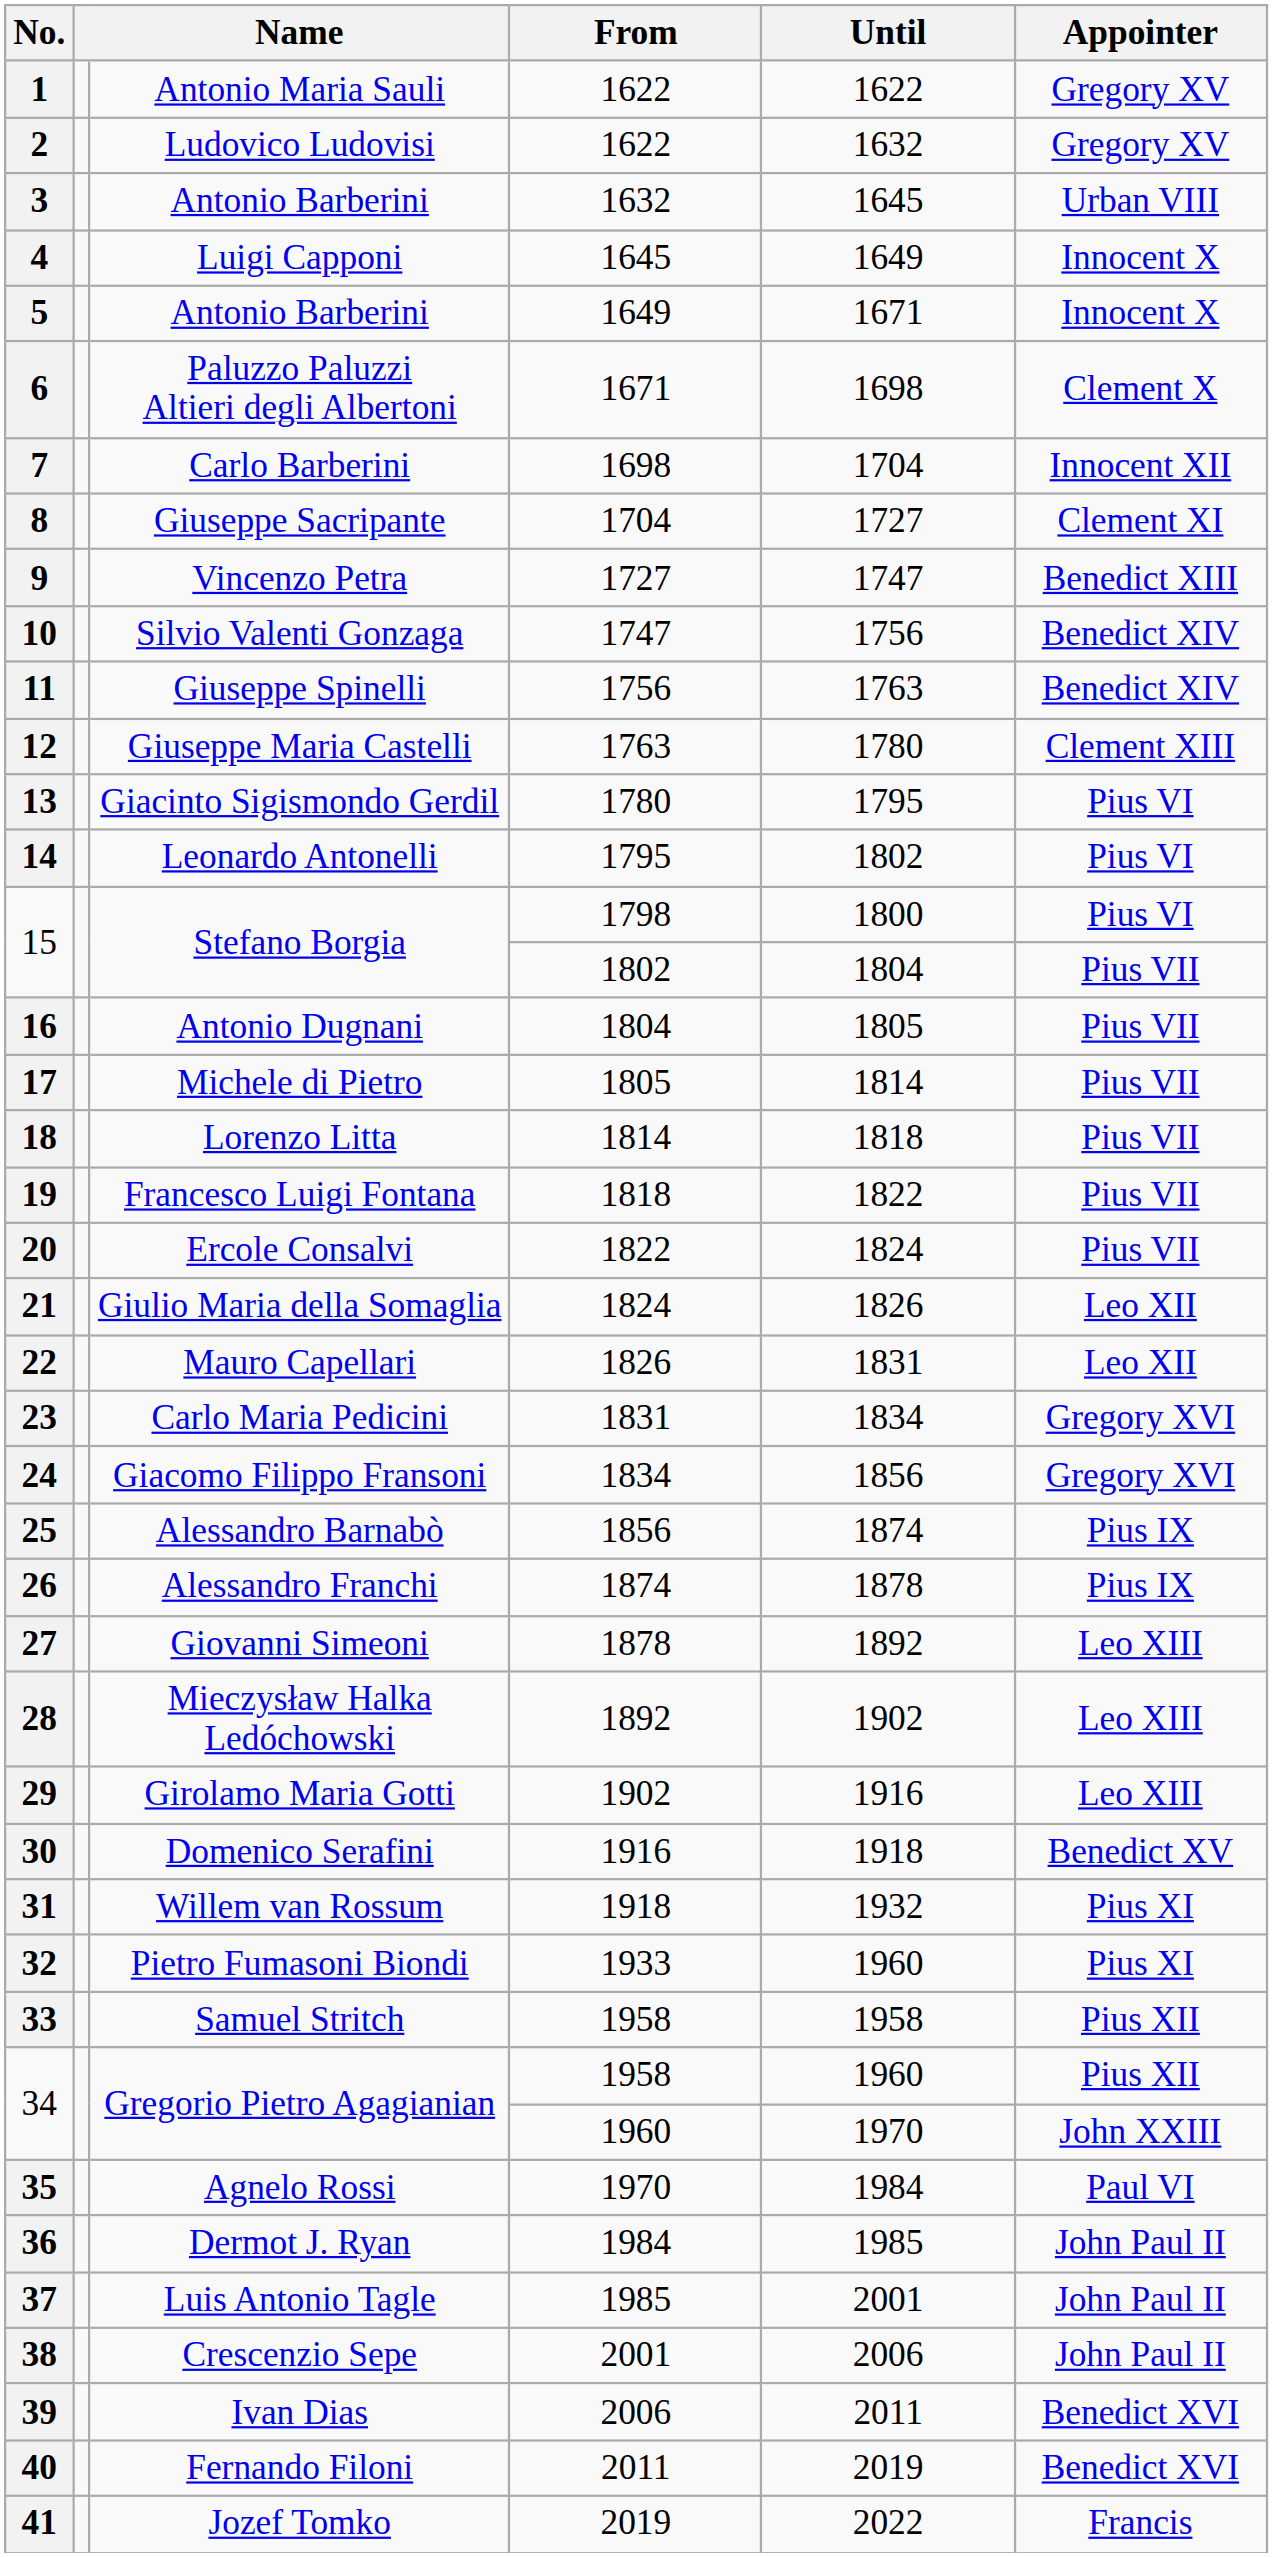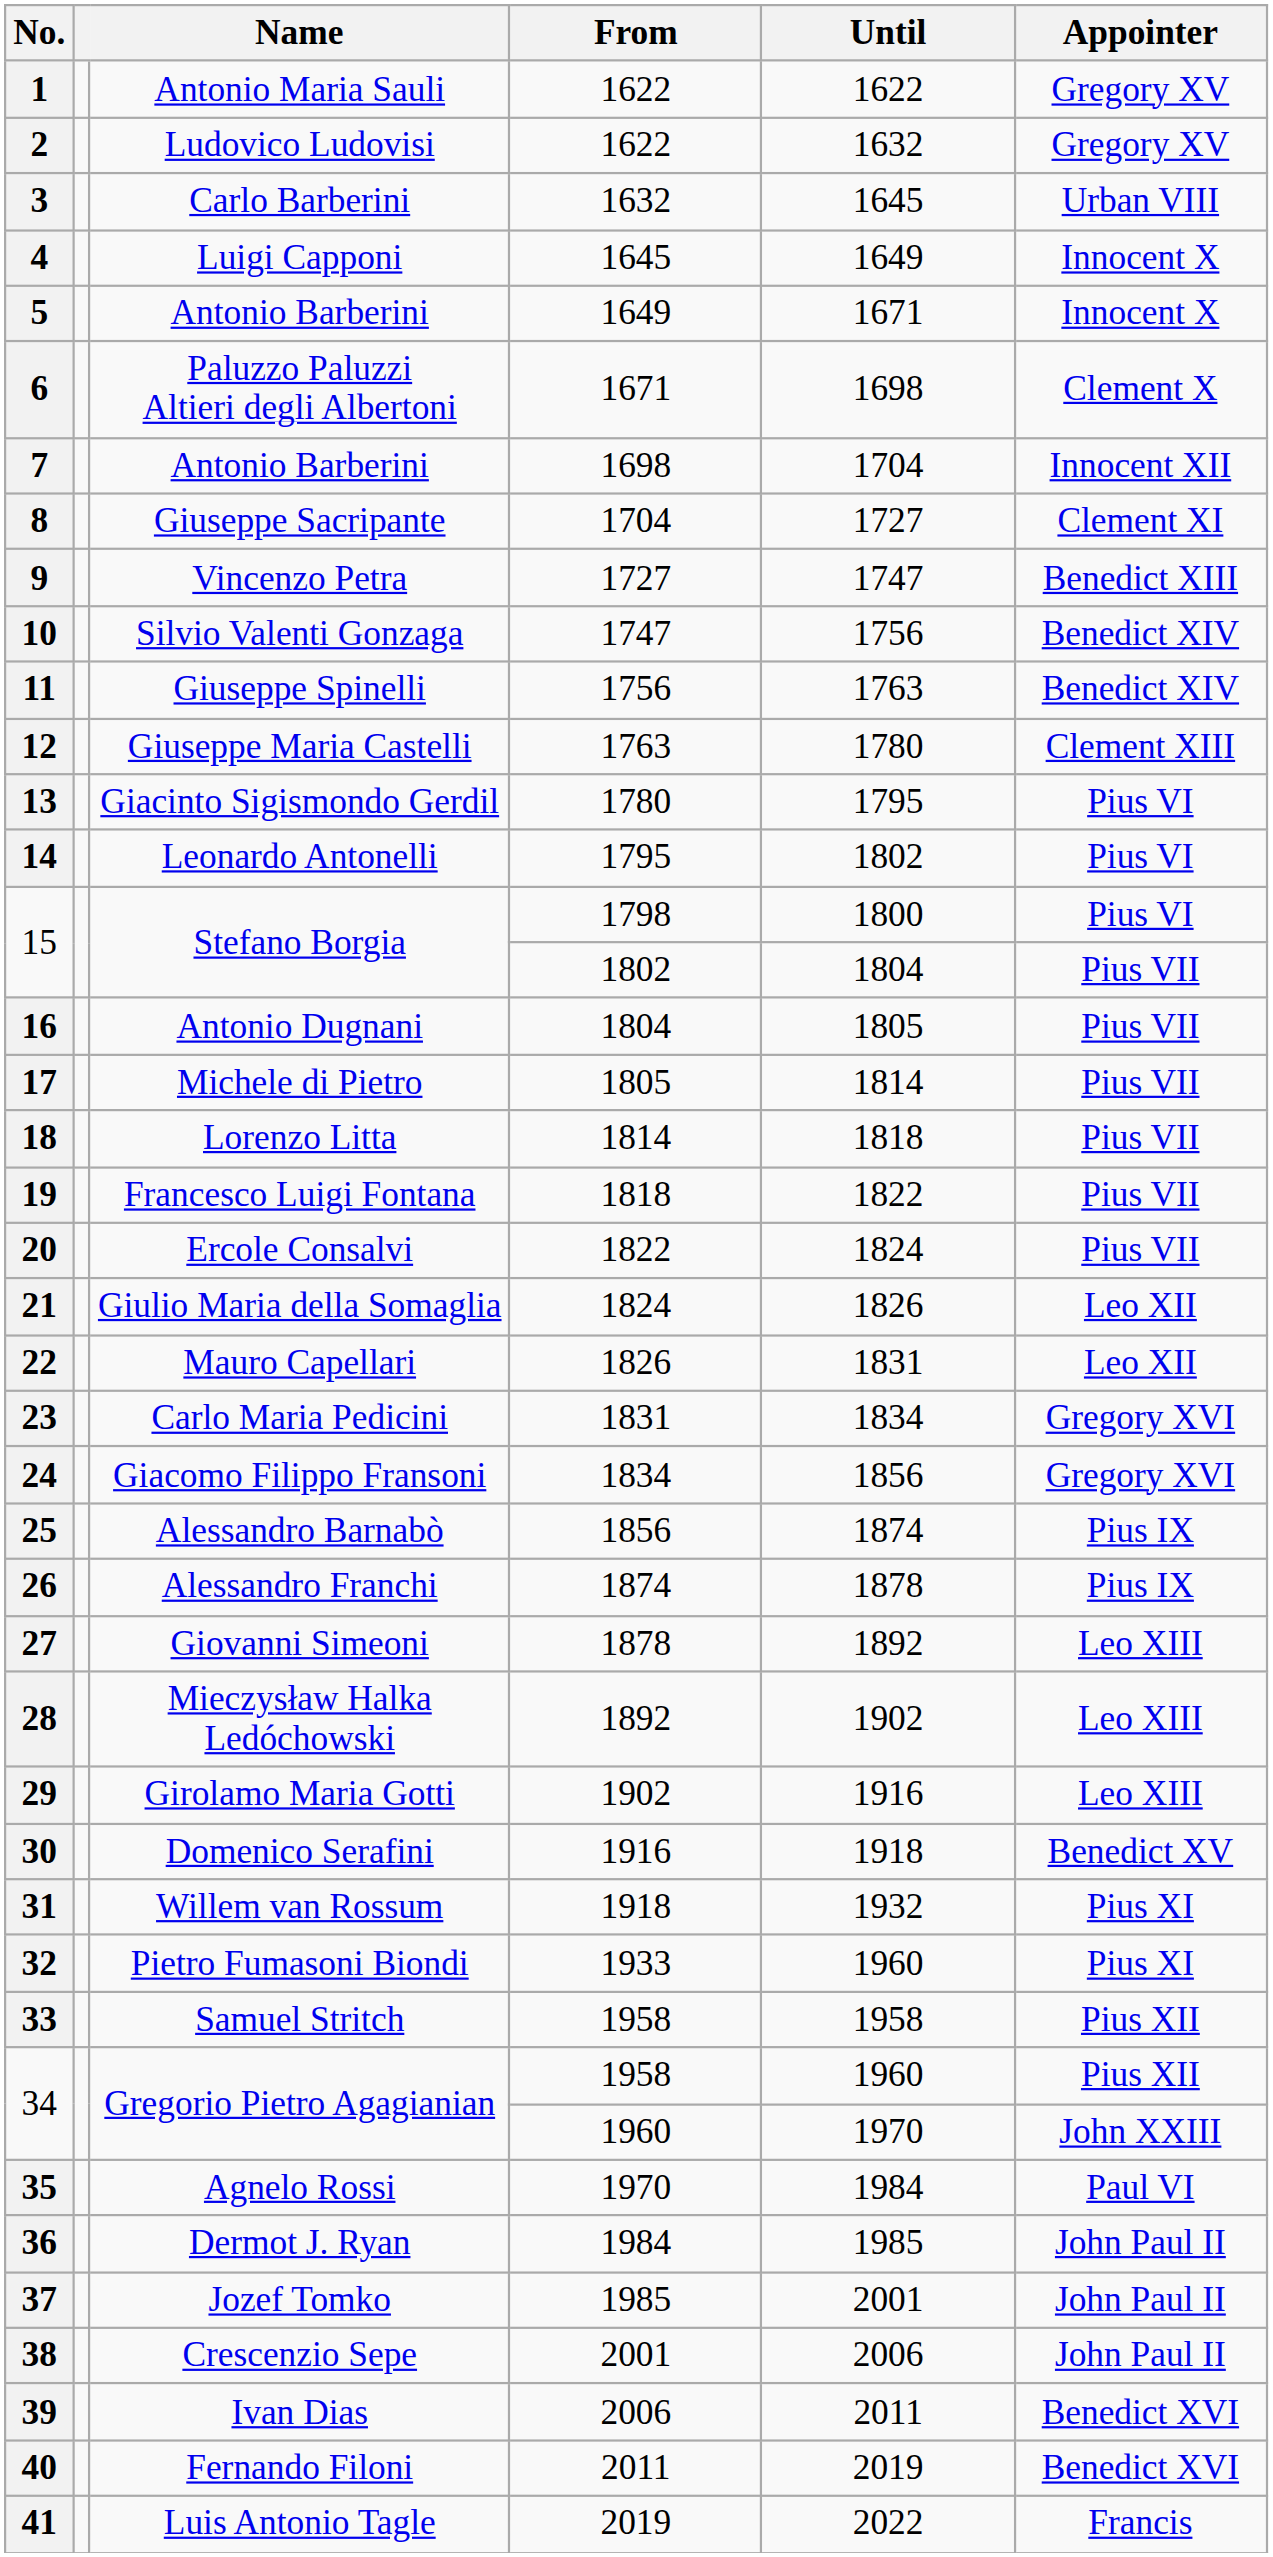3 | Name: Antonio Barberini -> Carlo Barberini
7 | Name: Carlo Barberini -> Antonio Barberini
37 | Name: Luis Antonio Tagle -> Jozef Tomko
41 | Name: Jozef Tomko -> Luis Antonio Tagle
